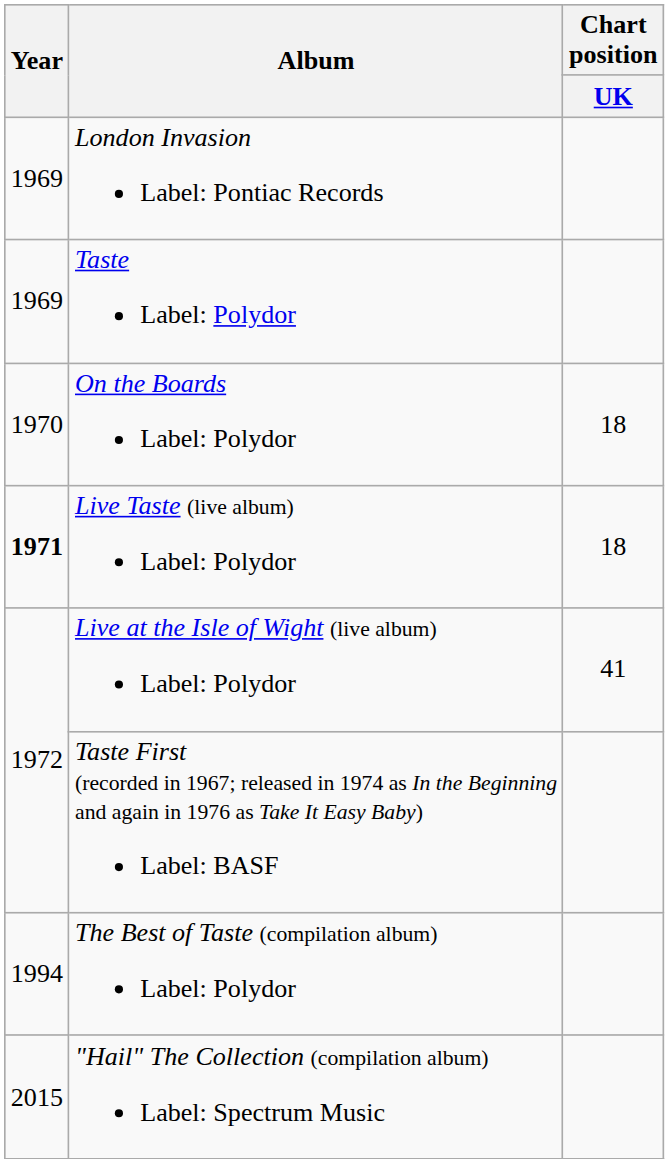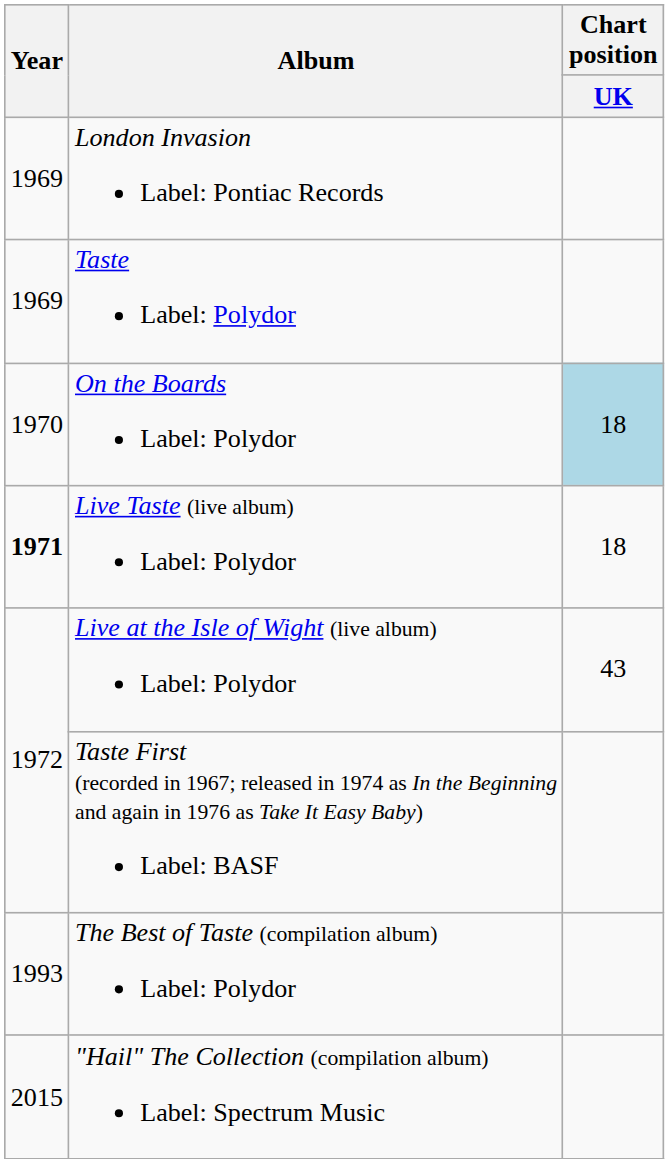On the Boards Label: Polydor | Chart position / UK: no background -> lightblue background
Live at the Isle of Wight (live album) Label: Polydor | Chart position / UK: 41 -> 43
The Best of Taste (compilation album) Label: Polydor | Year: 1994 -> 1993
